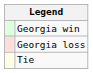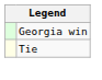- row: Georgia loss
